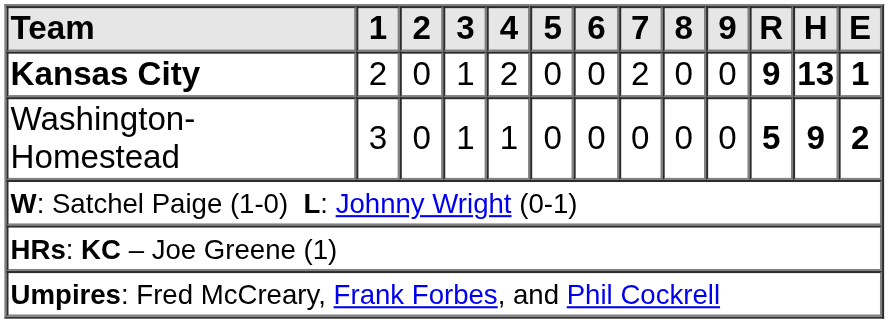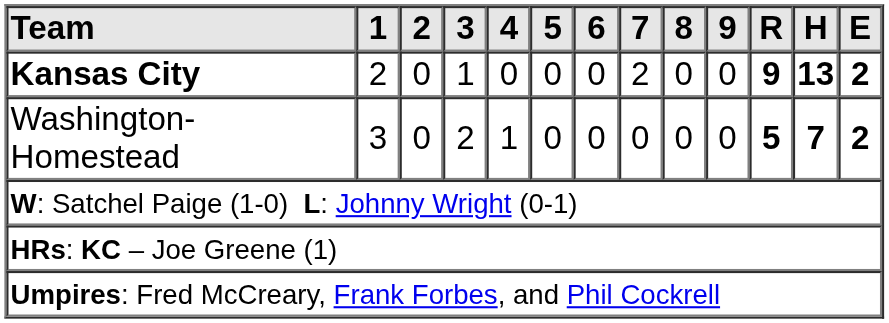Kansas City | 4: 2 -> 0
Kansas City | E: 1 -> 2
Washington-Homestead | 3: 1 -> 2
Washington-Homestead | H: 9 -> 7
